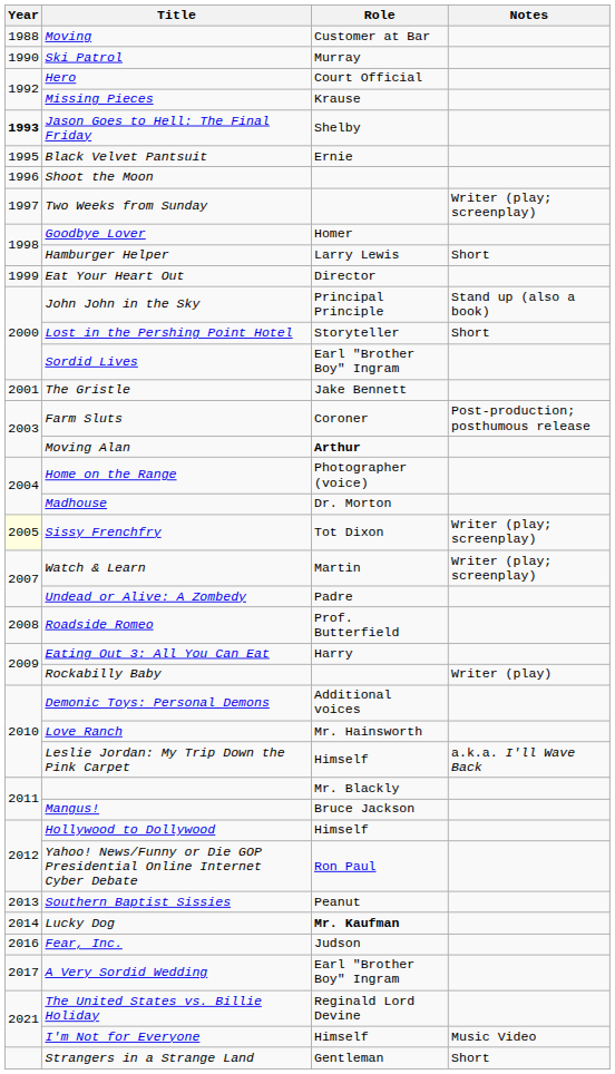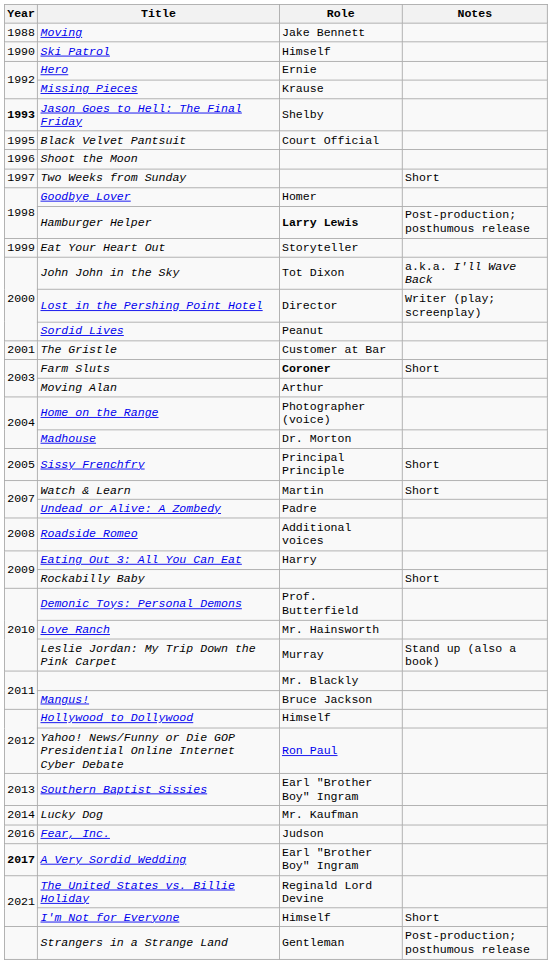Moving | Role: Customer at Bar -> Jake Bennett
Ski Patrol | Role: Murray -> Himself
Hero | Role: Court Official -> Ernie
Black Velvet Pantsuit | Role: Ernie -> Court Official
Two Weeks from Sunday | Notes: Writer (play; screenplay) -> Short
Hamburger Helper | Role: normal -> bold
Hamburger Helper | Notes: Short -> Post-production; posthumous release
Eat Your Heart Out | Role: Director -> Storyteller
John John in the Sky | Role: Principal Principle -> Tot Dixon
John John in the Sky | Notes: Stand up (also a book) -> a.k.a. I'll Wave Back
Lost in the Pershing Point Hotel | Role: Storyteller -> Director
Lost in the Pershing Point Hotel | Notes: Short -> Writer (play; screenplay)
Sordid Lives | Role: Earl "Brother Boy" Ingram -> Peanut
The Gristle | Role: Jake Bennett -> Customer at Bar
Farm Sluts | Role: normal -> bold
Farm Sluts | Notes: Post-production; posthumous release -> Short
Moving Alan | Role: bold -> normal
Sissy Frenchfry | Year: lightyellow background -> no background
Sissy Frenchfry | Role: Tot Dixon -> Principal Principle
Sissy Frenchfry | Notes: Writer (play; screenplay) -> Short
Watch & Learn | Notes: Writer (play; screenplay) -> Short
Roadside Romeo | Role: Prof. Butterfield -> Additional voices
Rockabilly Baby | Notes: Writer (play) -> Short
Demonic Toys: Personal Demons | Role: Additional voices -> Prof. Butterfield
Leslie Jordan: My Trip Down the Pink Carpet | Role: Himself -> Murray
Leslie Jordan: My Trip Down the Pink Carpet | Notes: a.k.a. I'll Wave Back -> Stand up (also a book)
Southern Baptist Sissies | Role: Peanut -> Earl "Brother Boy" Ingram
Lucky Dog | Role: bold -> normal
A Very Sordid Wedding | Year: normal -> bold
I'm Not for Everyone | Notes: Music Video -> Short
Strangers in a Strange Land | Notes: Short -> Post-production; posthumous release
